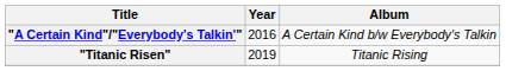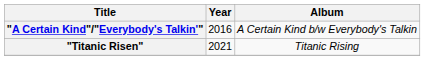"Titanic Risen" | Year: 2019 -> 2021
